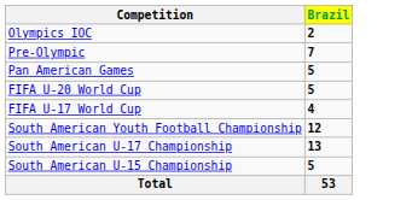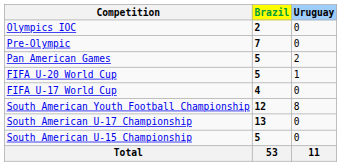+ column: Uruguay | 0 | 0 | 2 | 1 | 0 | 8 | 0 | 0 | 11
